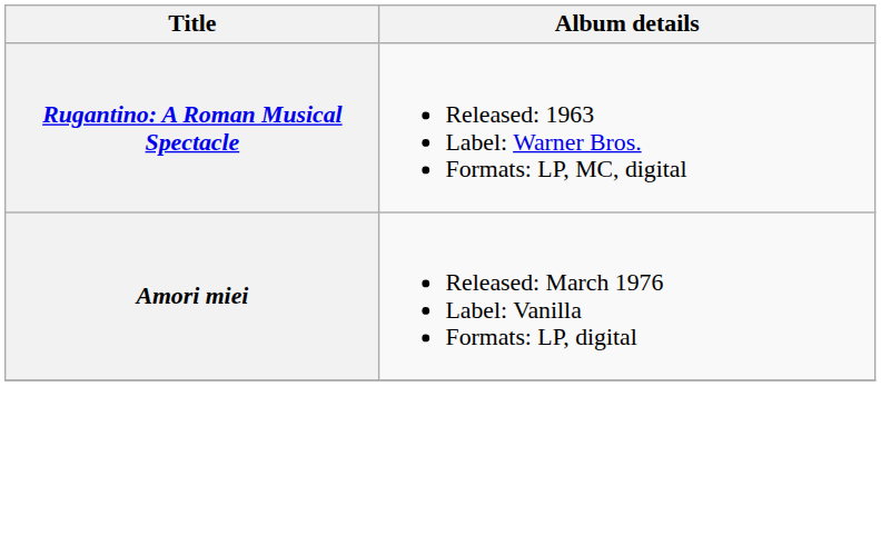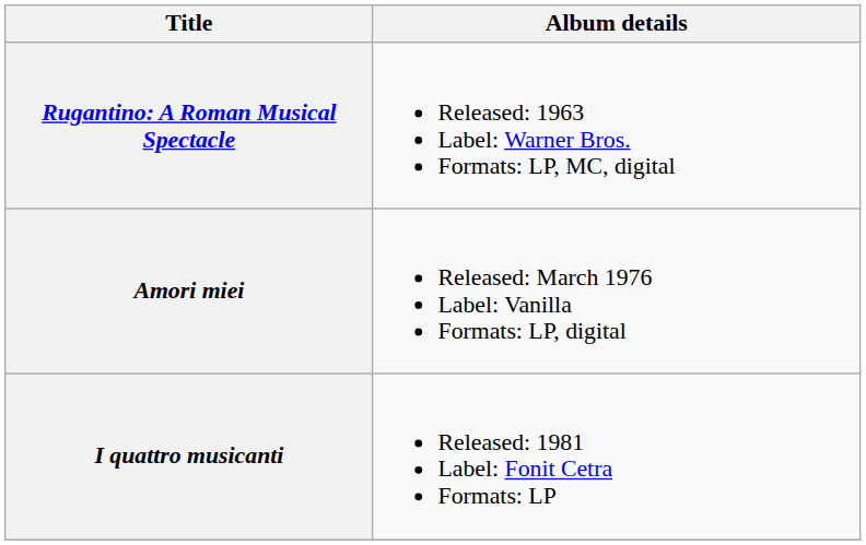+ row: I quattro musicanti | Released: 1981 Label: Fonit Cetra Formats: LP
